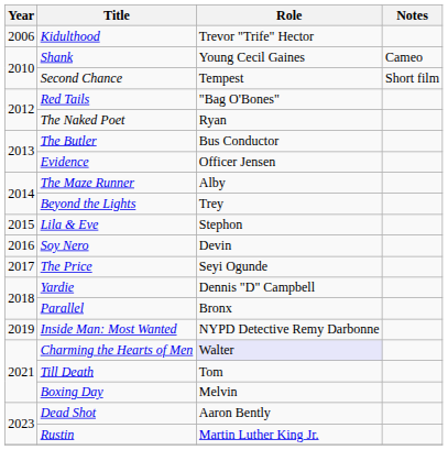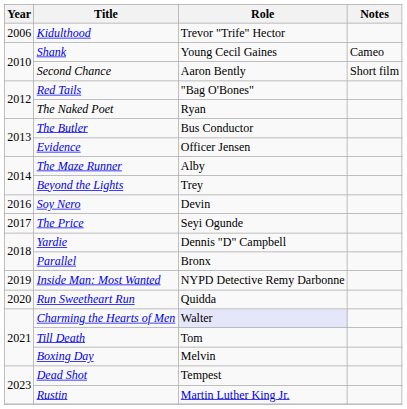Second Chance | Role: Tempest -> Aaron Bently
- row: 2015 | Lila & Eve | Stephon
+ row: 2020 | Run Sweetheart Run | Quidda
Dead Shot | Role: Aaron Bently -> Tempest
